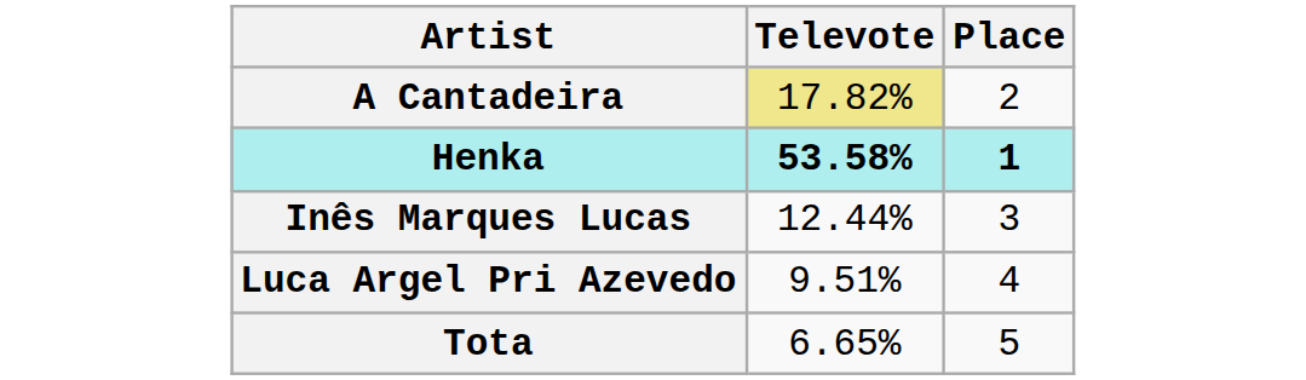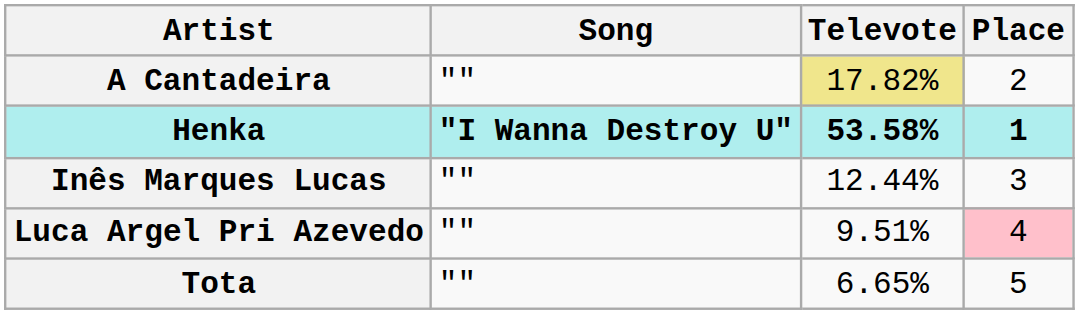+ column: Song | "" | "I Wanna Destroy U" | "" | "" | ""
Luca Argel Pri Azevedo | Place: no background -> pink background
